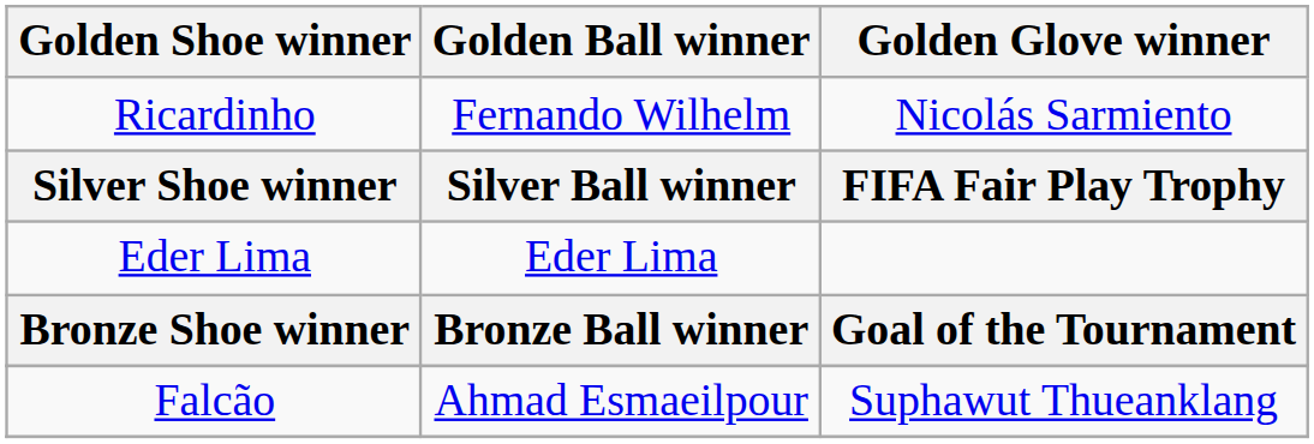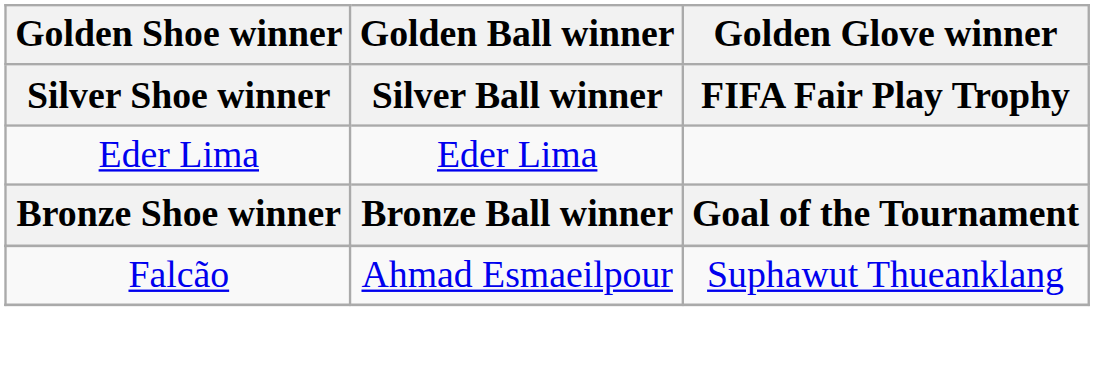- row: Ricardinho | Fernando Wilhelm | Nicolás Sarmiento
